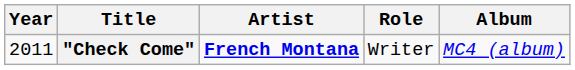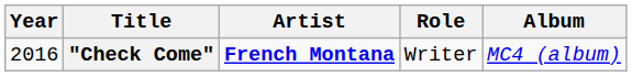"Check Come" | Year: 2011 -> 2016
